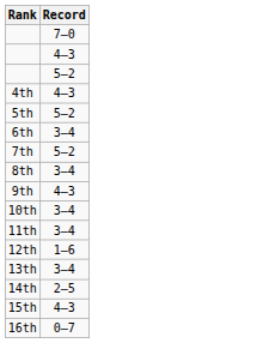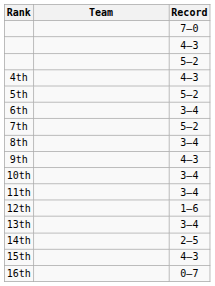+ column: Team
